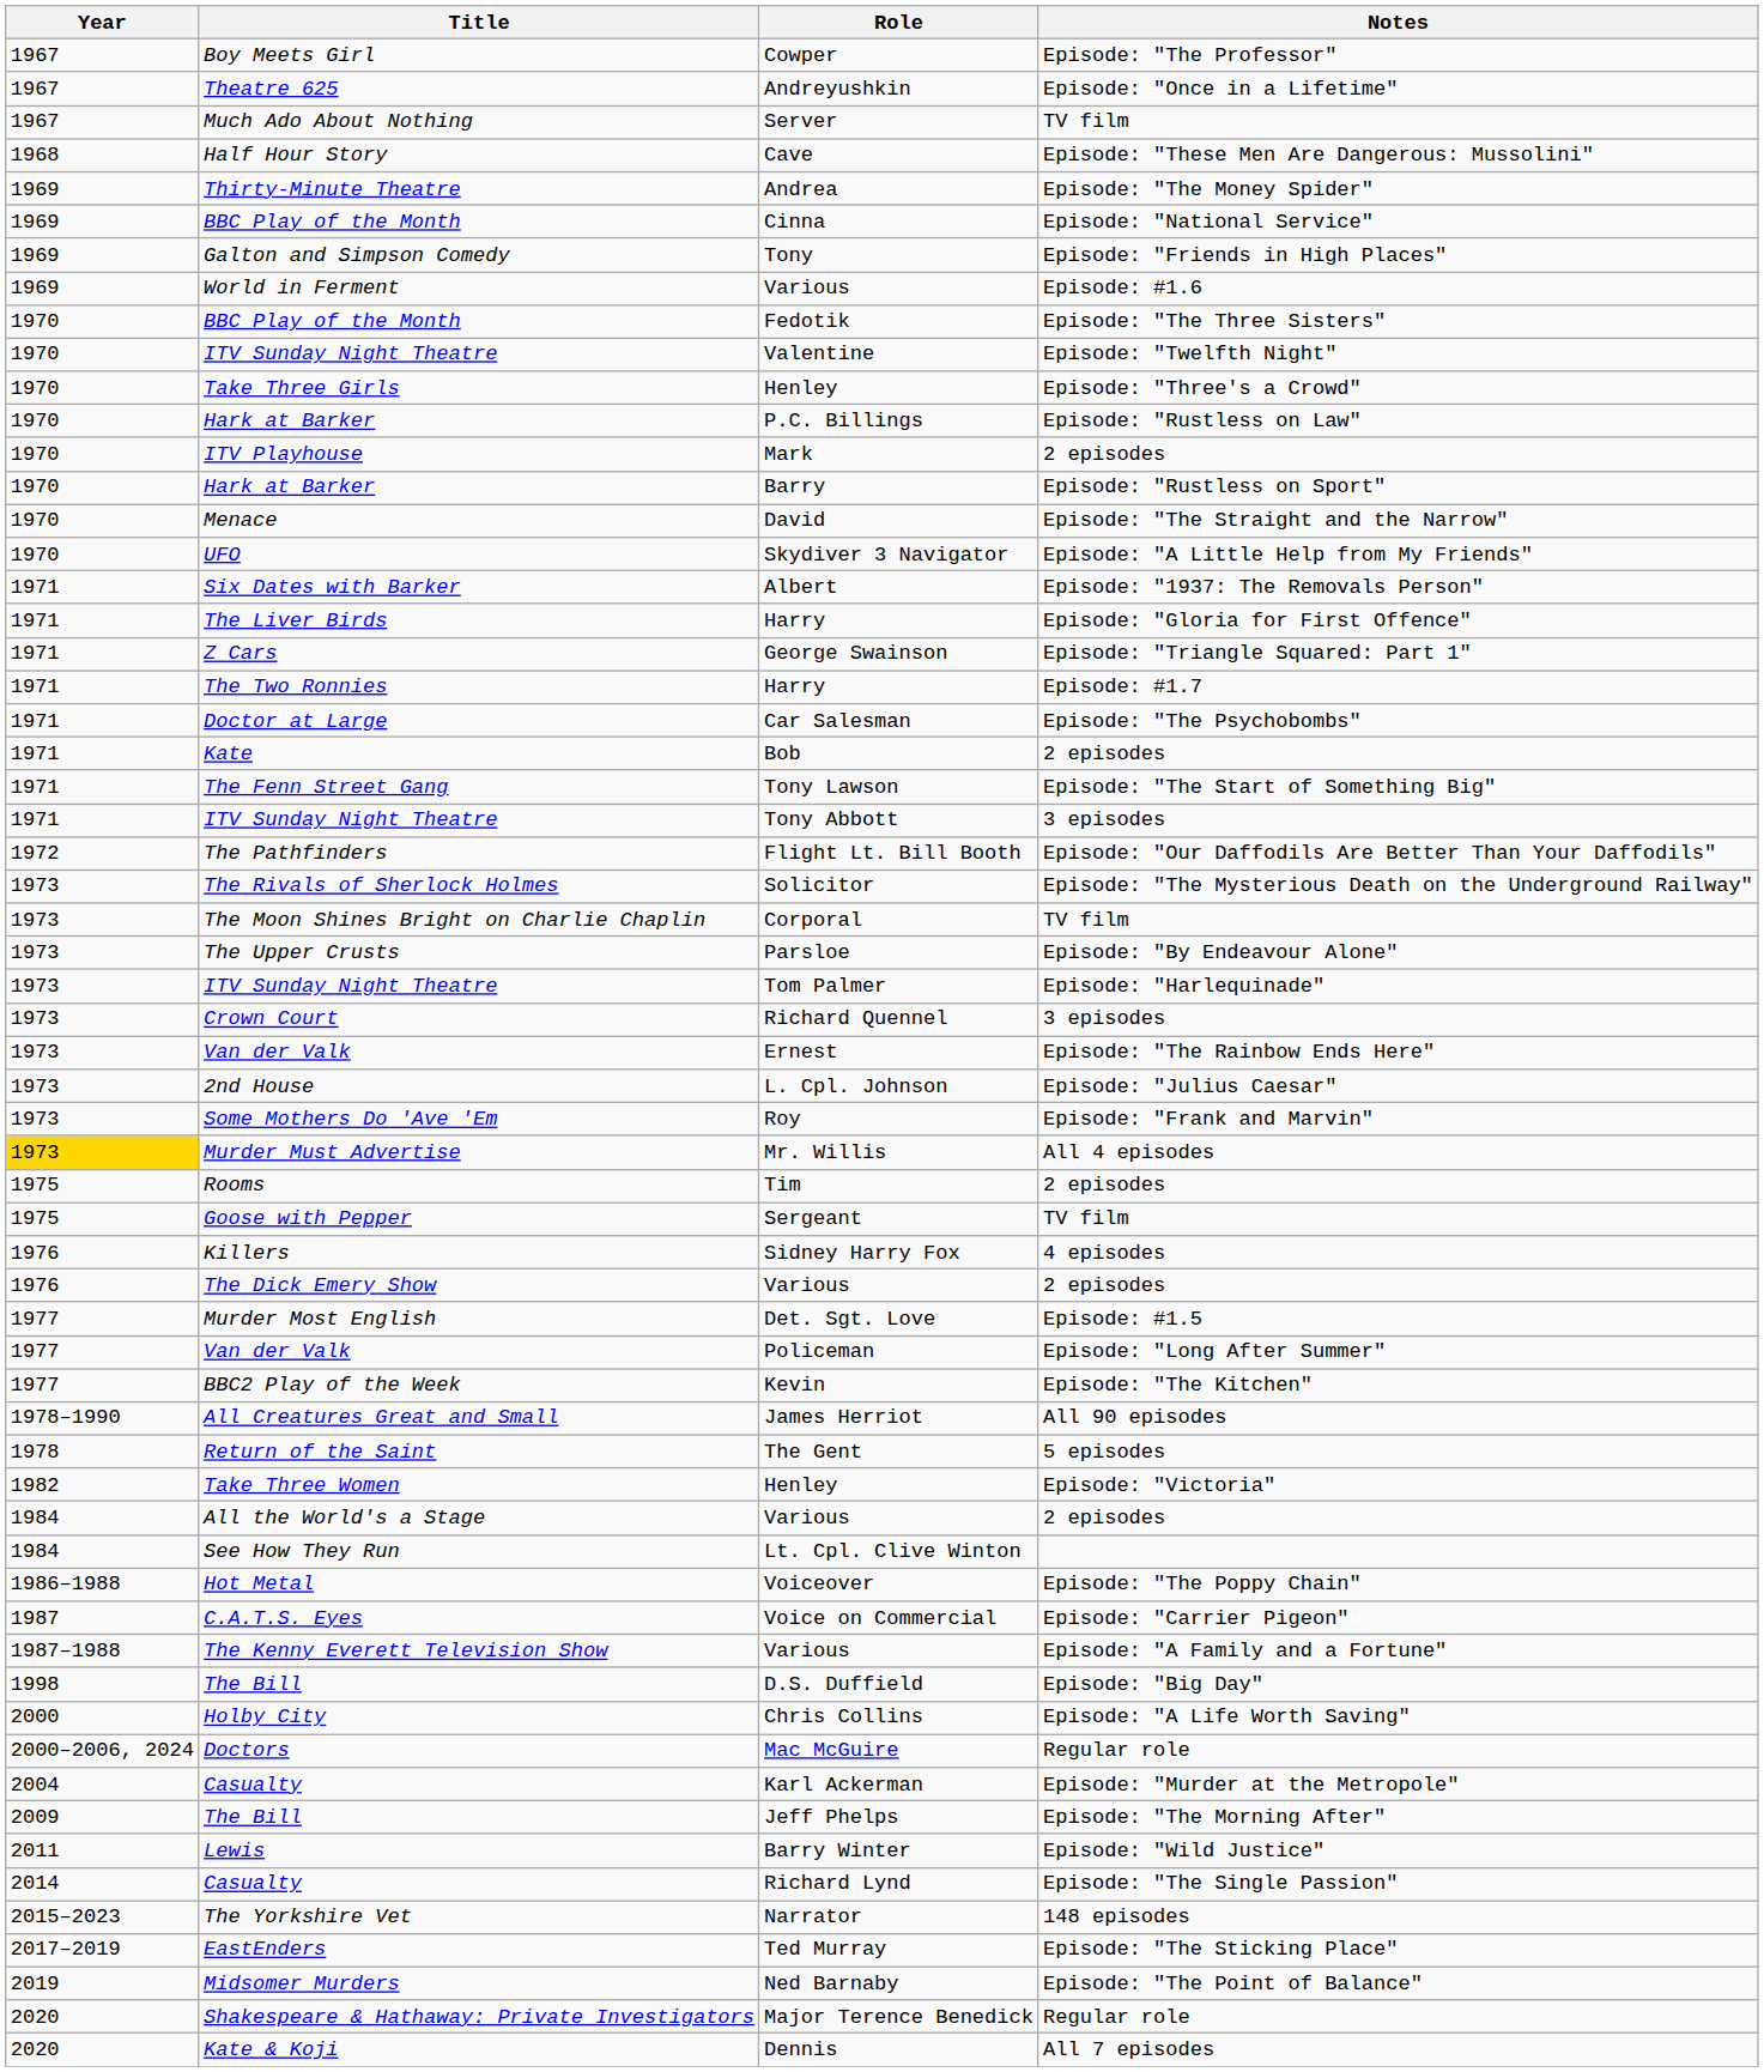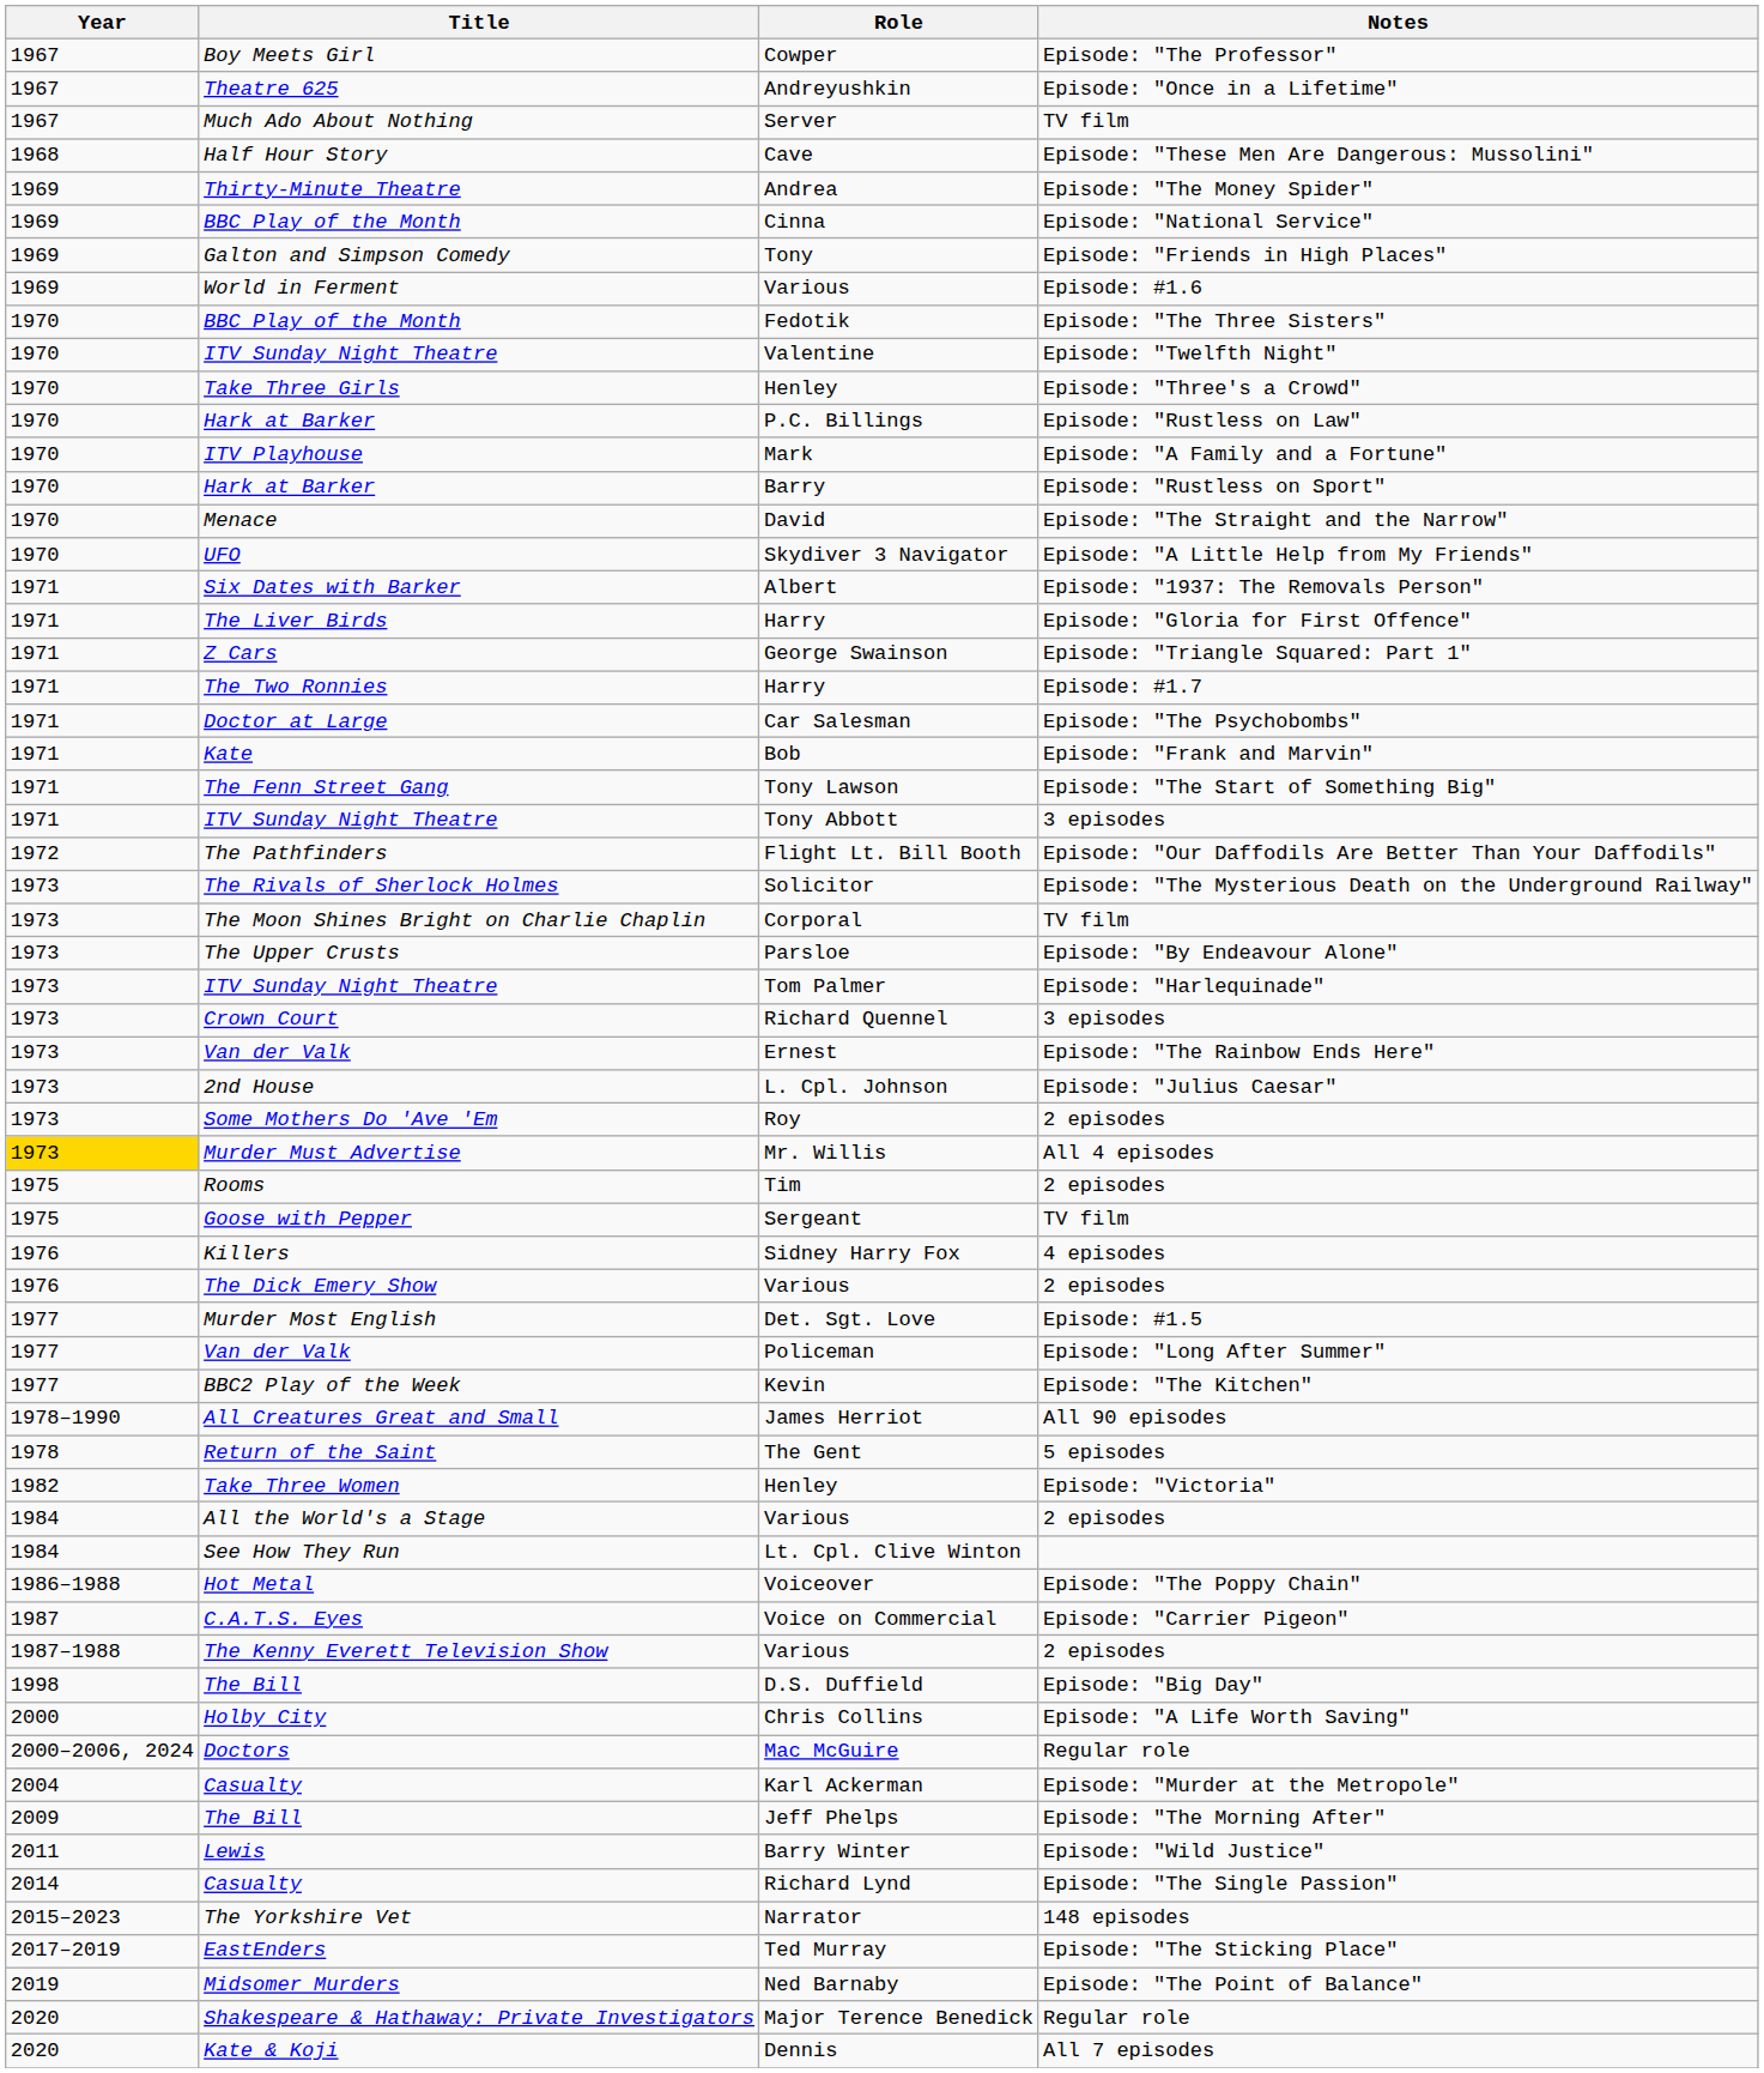Mark | Notes: 2 episodes -> Episode: "A Family and a Fortune"
Bob | Notes: 2 episodes -> Episode: "Frank and Marvin"
Roy | Notes: Episode: "Frank and Marvin" -> 2 episodes
The Kenny Everett Television Show / Various | Notes: Episode: "A Family and a Fortune" -> 2 episodes
